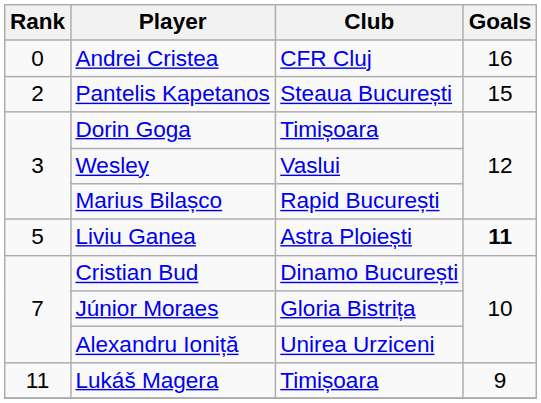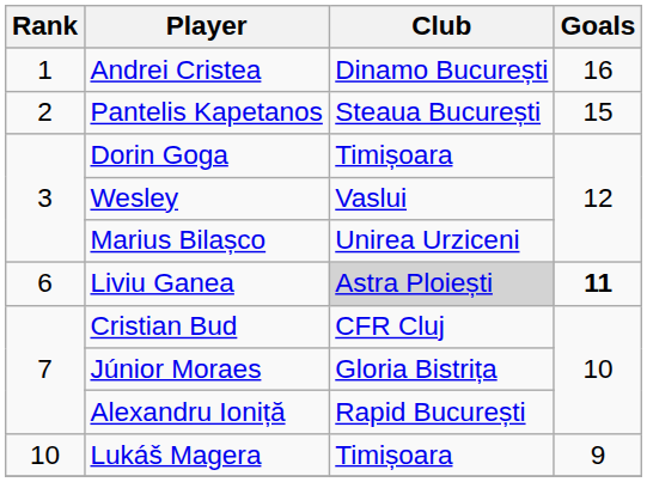Andrei Cristea | Rank: 0 -> 1
Andrei Cristea | Club: CFR Cluj -> Dinamo București
Marius Bilașco | Club: Rapid București -> Unirea Urziceni
Liviu Ganea | Rank: 5 -> 6
Liviu Ganea | Club: no background -> lightgrey background
Cristian Bud | Club: Dinamo București -> CFR Cluj
Alexandru Ioniță | Club: Unirea Urziceni -> Rapid București
Lukáš Magera | Rank: 11 -> 10
